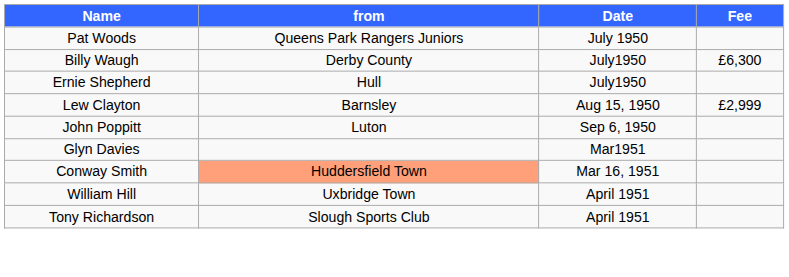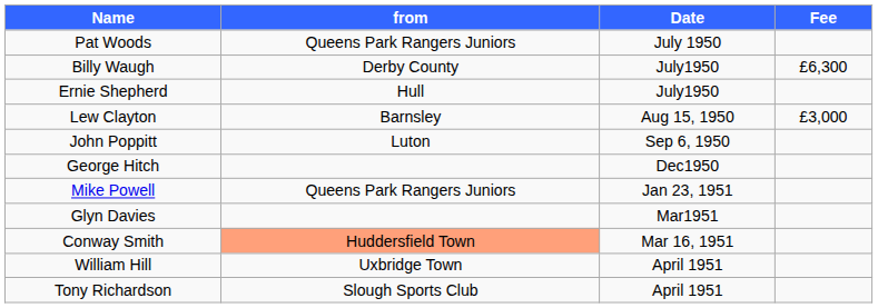Lew Clayton | Fee: £2,999 -> £3,000
+ row: George Hitch | Dec1950
+ row: Mike Powell | Queens Park Rangers Juniors | Jan 23, 1951
